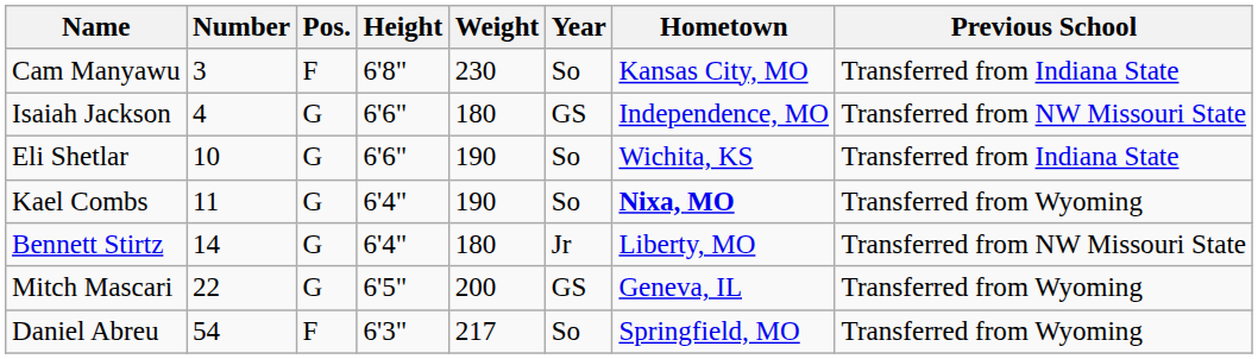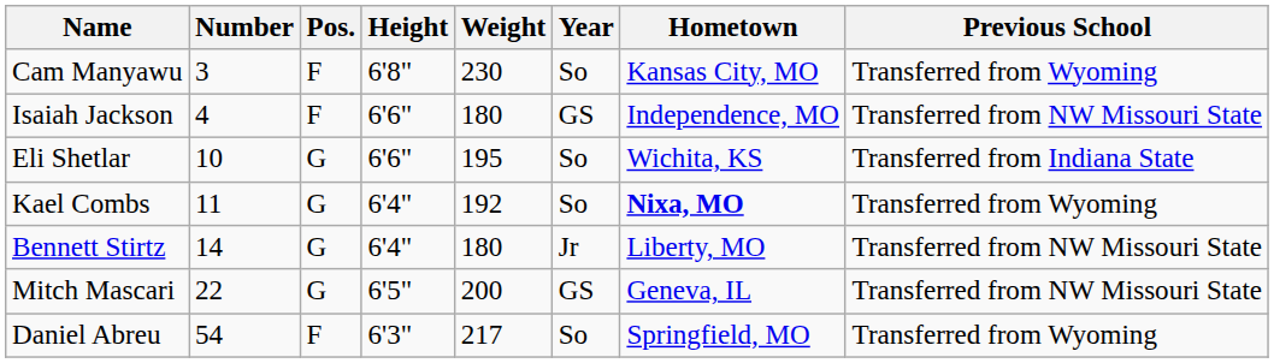Cam Manyawu | Previous School: Transferred from Indiana State -> Transferred from Wyoming
Isaiah Jackson | Pos.: G -> F
Eli Shetlar | Weight: 190 -> 195
Kael Combs | Weight: 190 -> 192
Mitch Mascari | Previous School: Transferred from Wyoming -> Transferred from NW Missouri State
